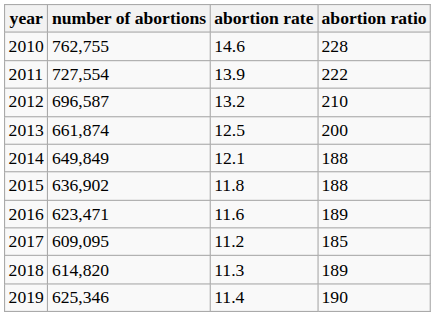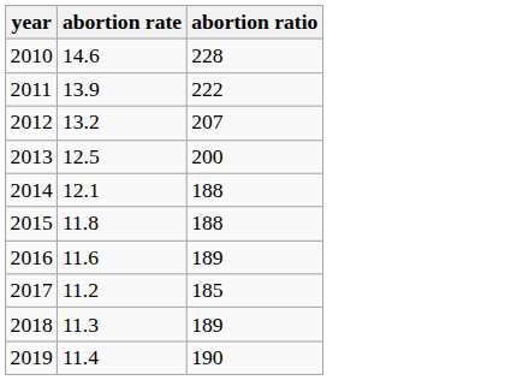- column: number of abortions | 762,755 | 727,554 | 696,587 | 661,874 | 649,849 | 636,902 | 623,471 | 609,095 | 614,820 | 625,346
2012 | abortion ratio: 210 -> 207
